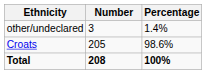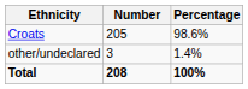rows swapped: Croats <-> other/undeclared
